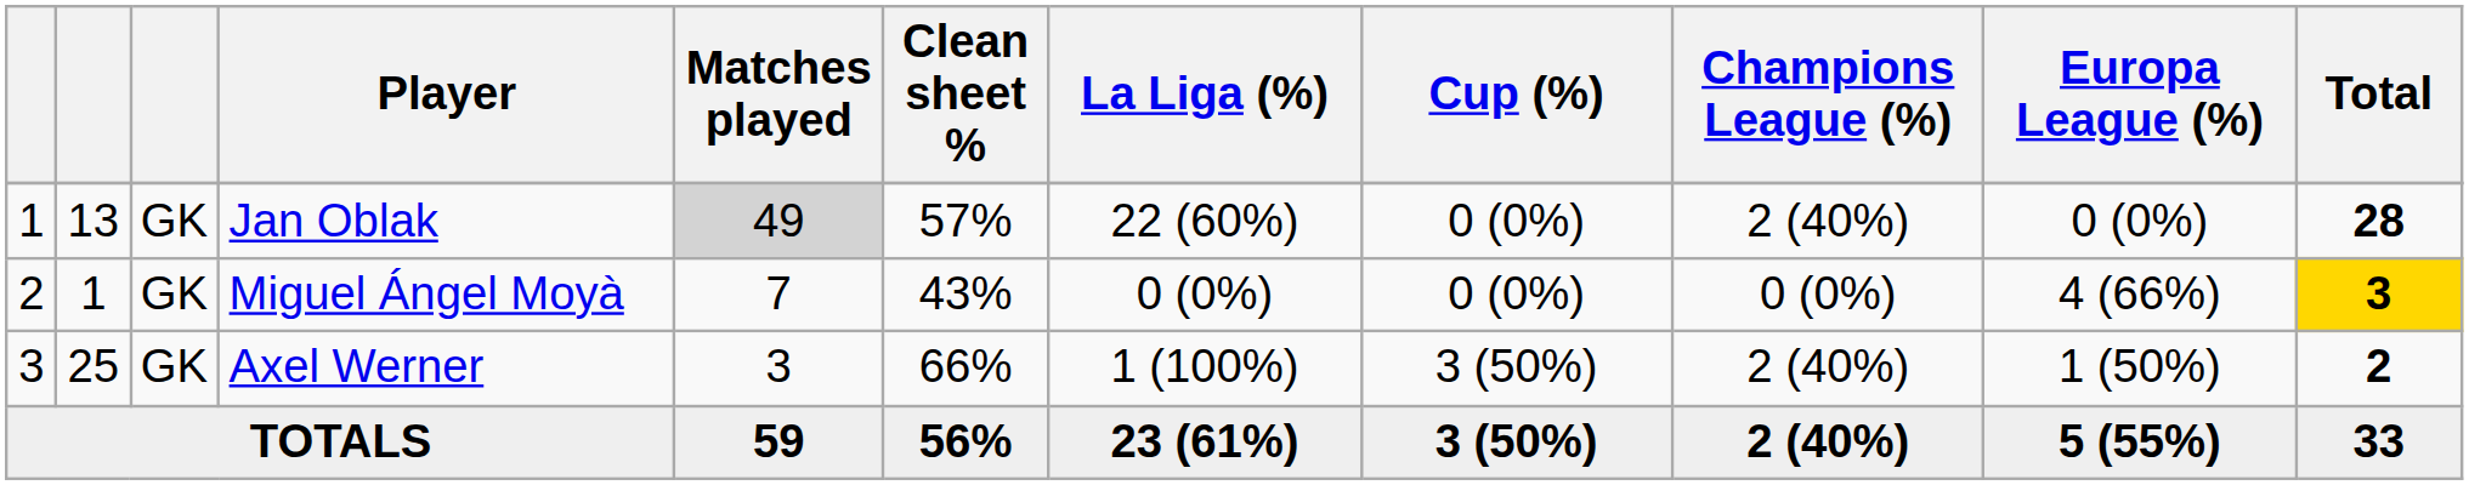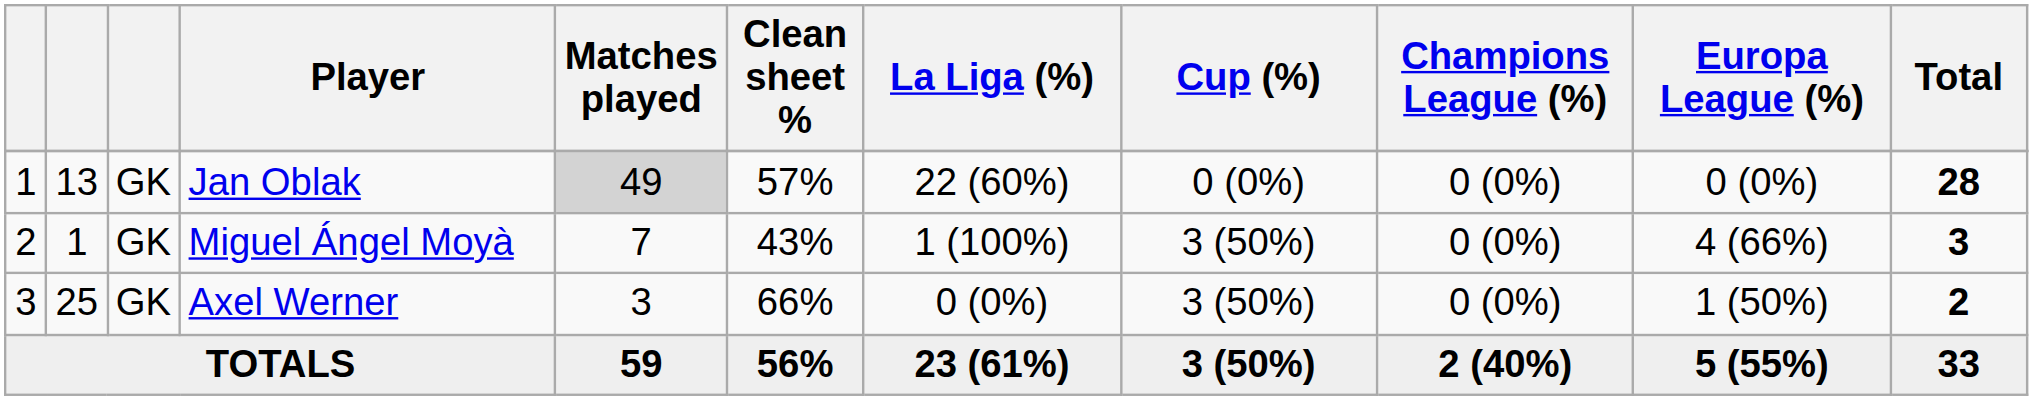Jan Oblak | Champions League (%): 2 (40%) -> 0 (0%)
Miguel Ángel Moyà | La Liga (%): 0 (0%) -> 1 (100%)
Miguel Ángel Moyà | Cup (%): 0 (0%) -> 3 (50%)
Miguel Ángel Moyà | Total: gold background -> no background
Axel Werner | La Liga (%): 1 (100%) -> 0 (0%)
Axel Werner | Champions League (%): 2 (40%) -> 0 (0%)
